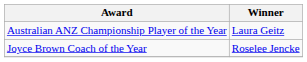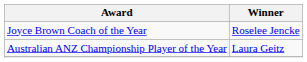rows swapped: Australian ANZ Championship Player of the Year <-> Joyce Brown Coach of the Year
